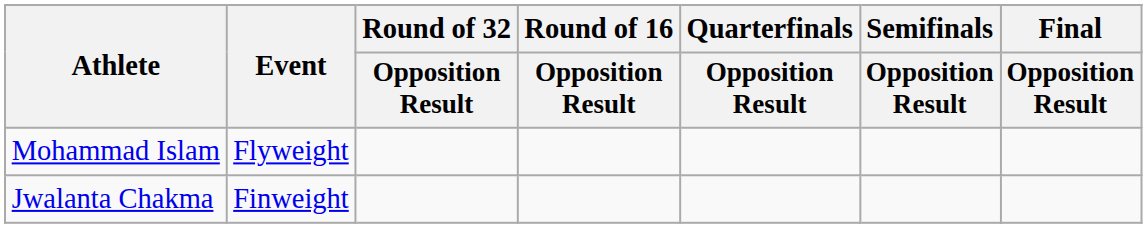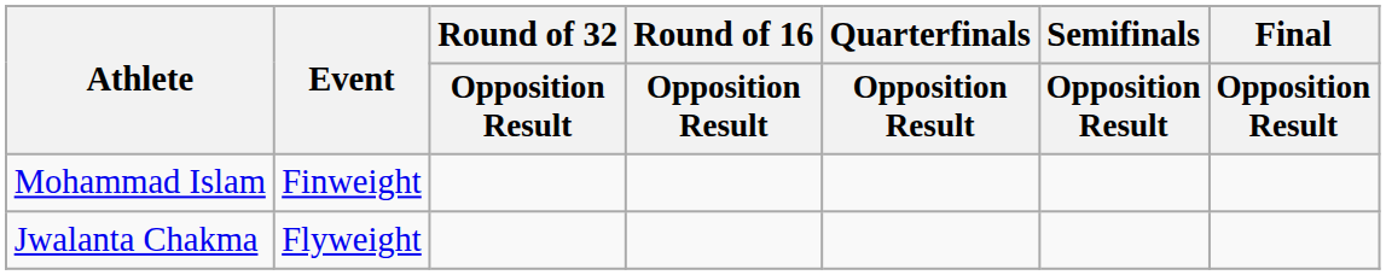Mohammad Islam | Event: Flyweight -> Finweight
Jwalanta Chakma | Event: Finweight -> Flyweight
